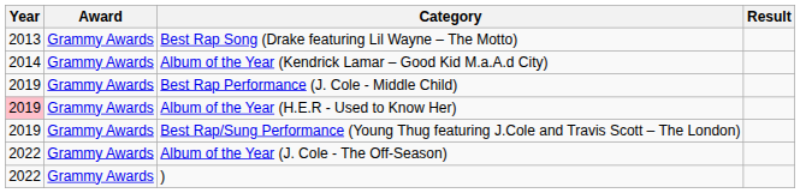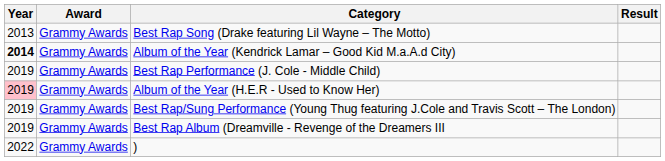Album of the Year (Kendrick Lamar – Good Kid M.a.A.d City) | Year: normal -> bold
+ row: 2019 | Grammy Awards | Best Rap Album (Dreamville - Revenge of the Dreamers III
- row: 2022 | Grammy Awards | Album of the Year (J. Cole - The Off-Season)
